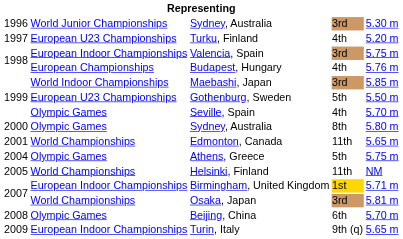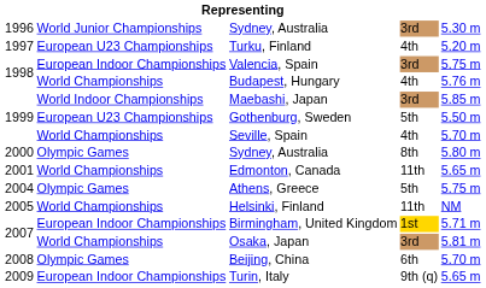Budapest, Hungary | column 2: European Championships -> World Championships
Seville, Spain | column 2: Olympic Games -> World Championships
